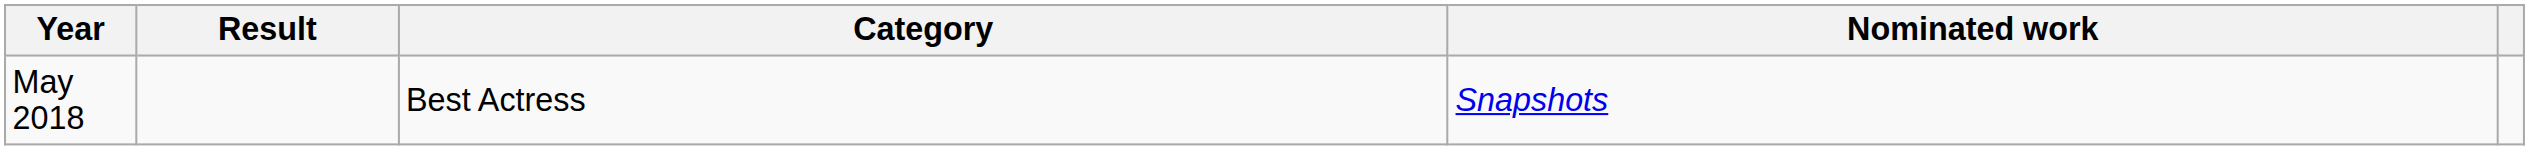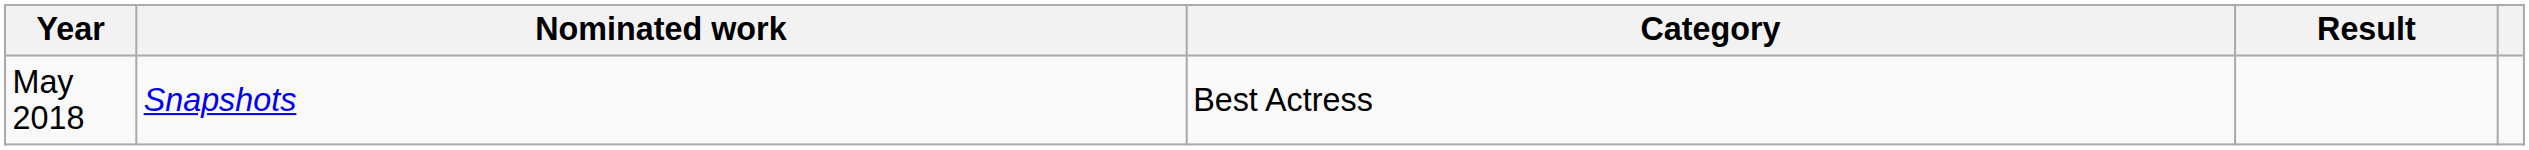columns swapped: Nominated work <-> Result
